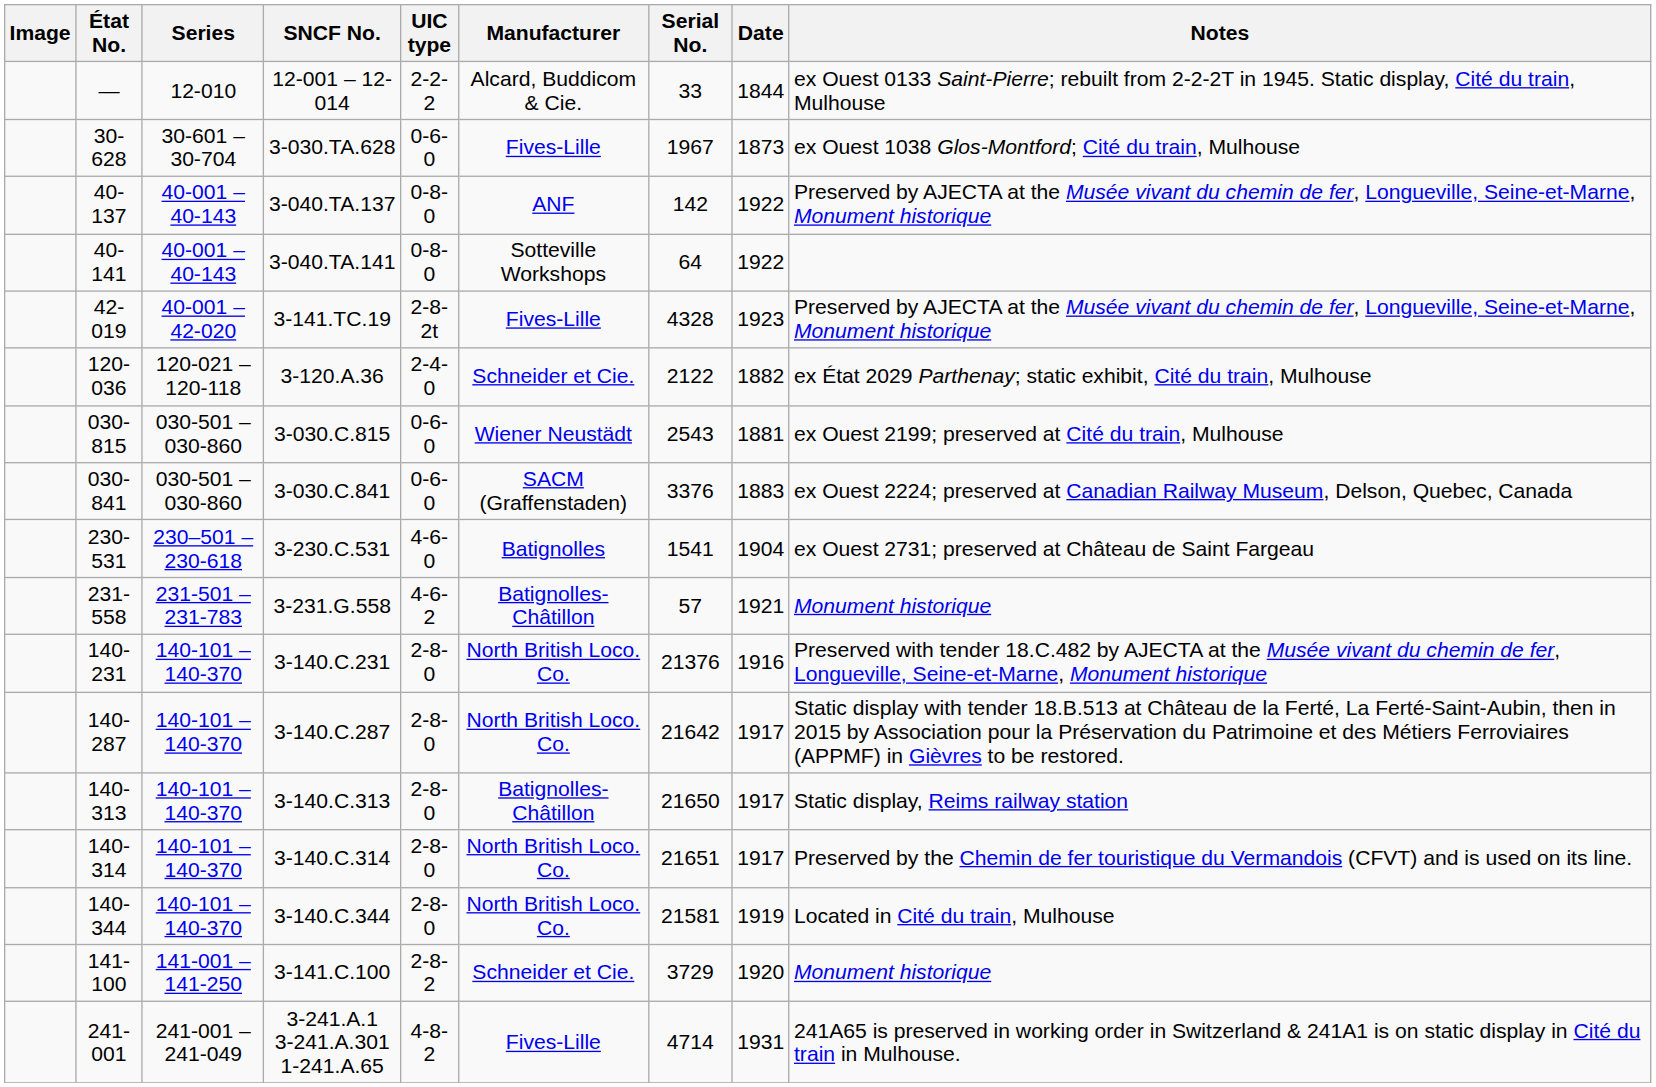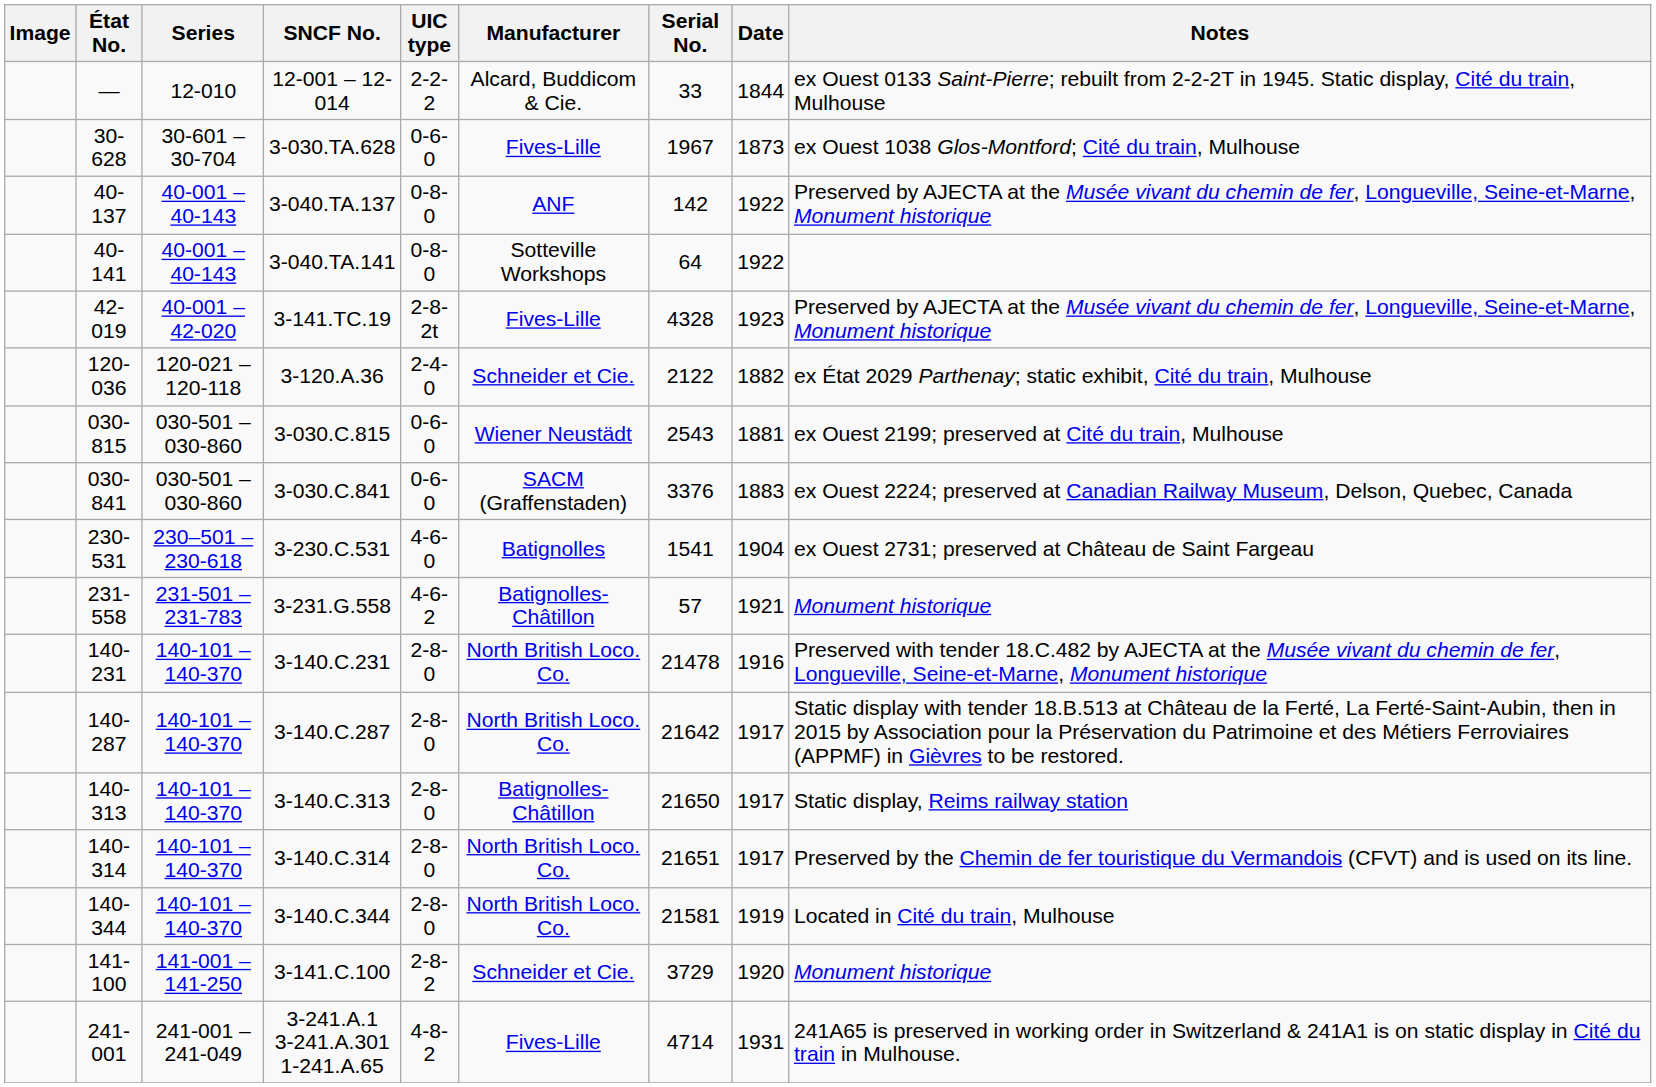140-231 | Serial No.: 21376 -> 21478
